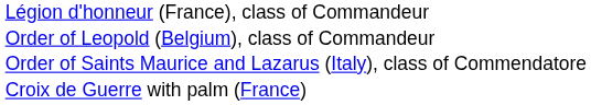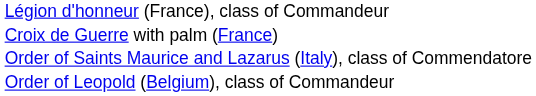rows swapped: Order of Leopold (Belgium), class of Commandeur <-> Croix de Guerre with palm (France)
